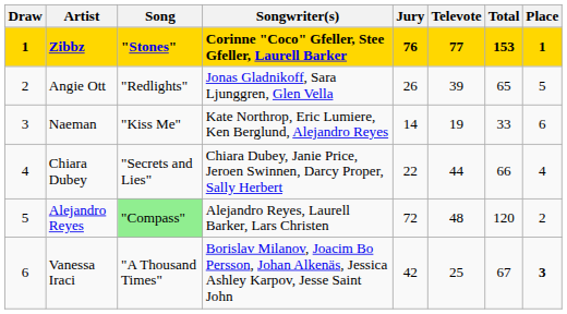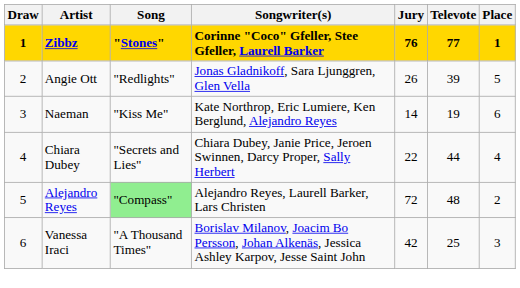- column: Total | 153 | 65 | 33 | 66 | 120 | 67
Vanessa Iraci | Place: bold -> normal
